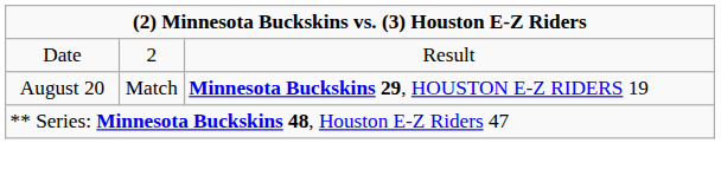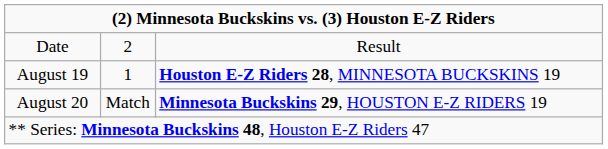+ row: August 19 | 1 | Houston E-Z Riders 28, MINNESOTA BUCKSKINS 19
